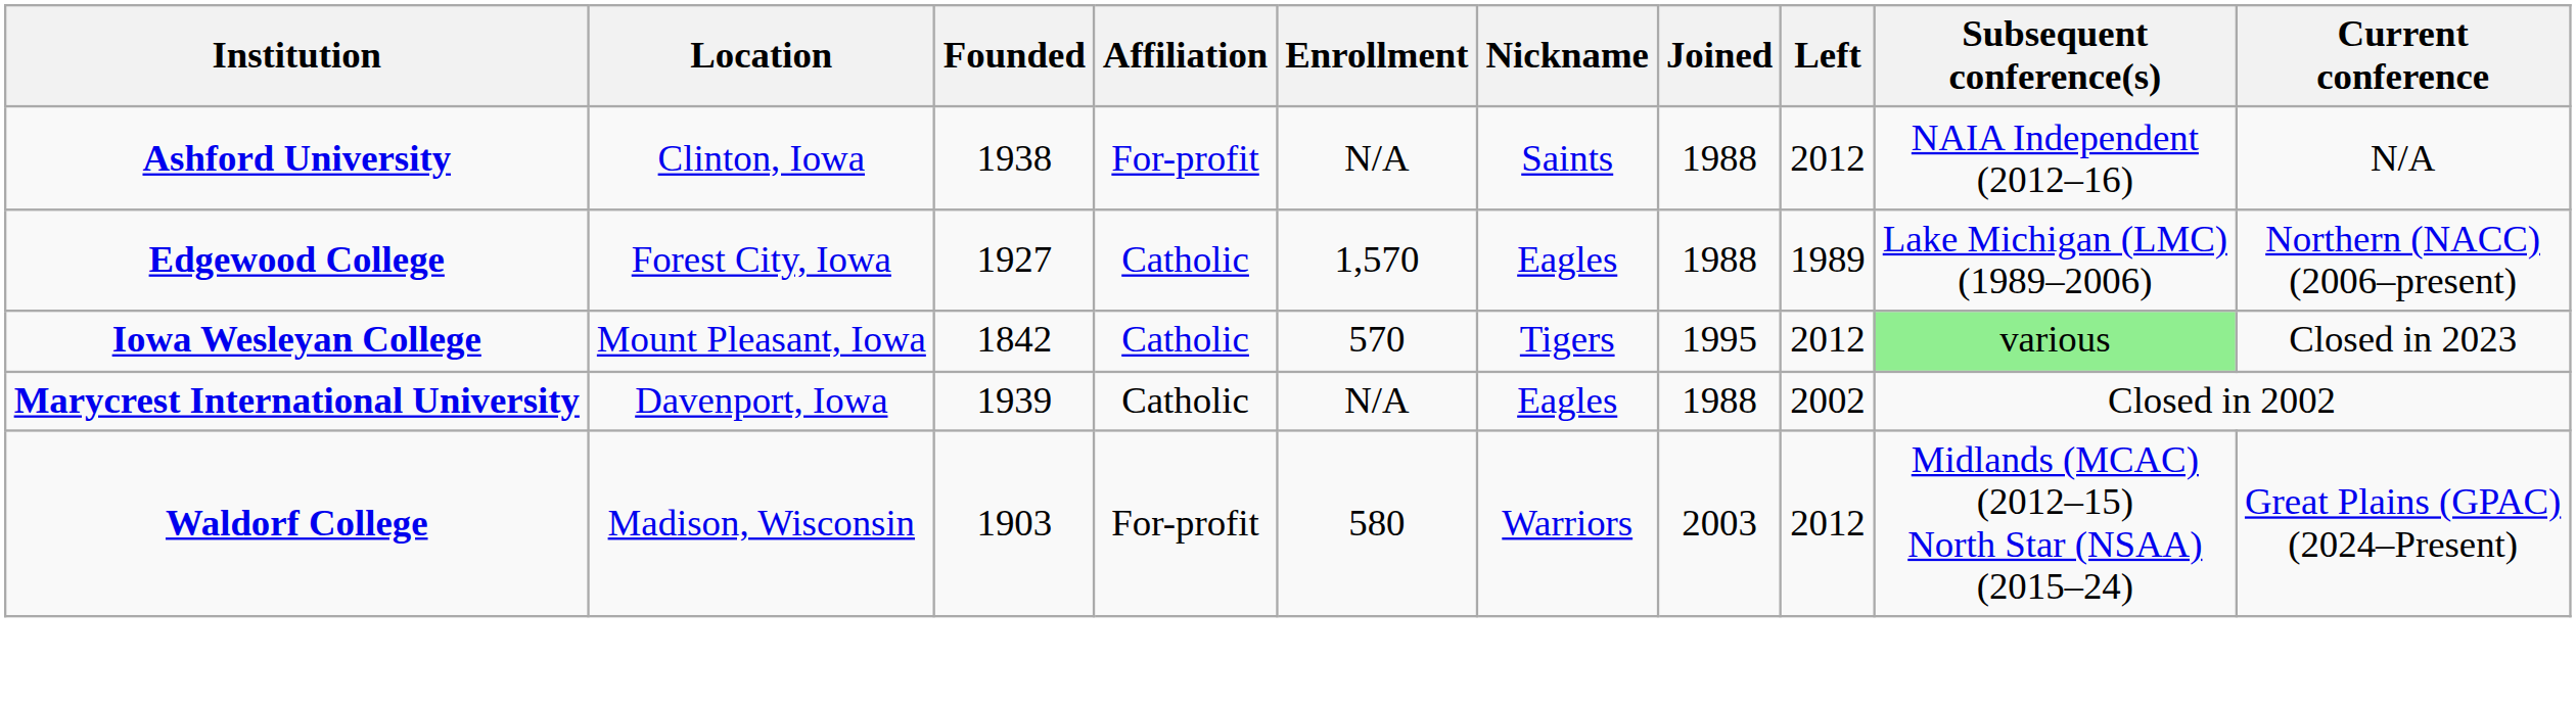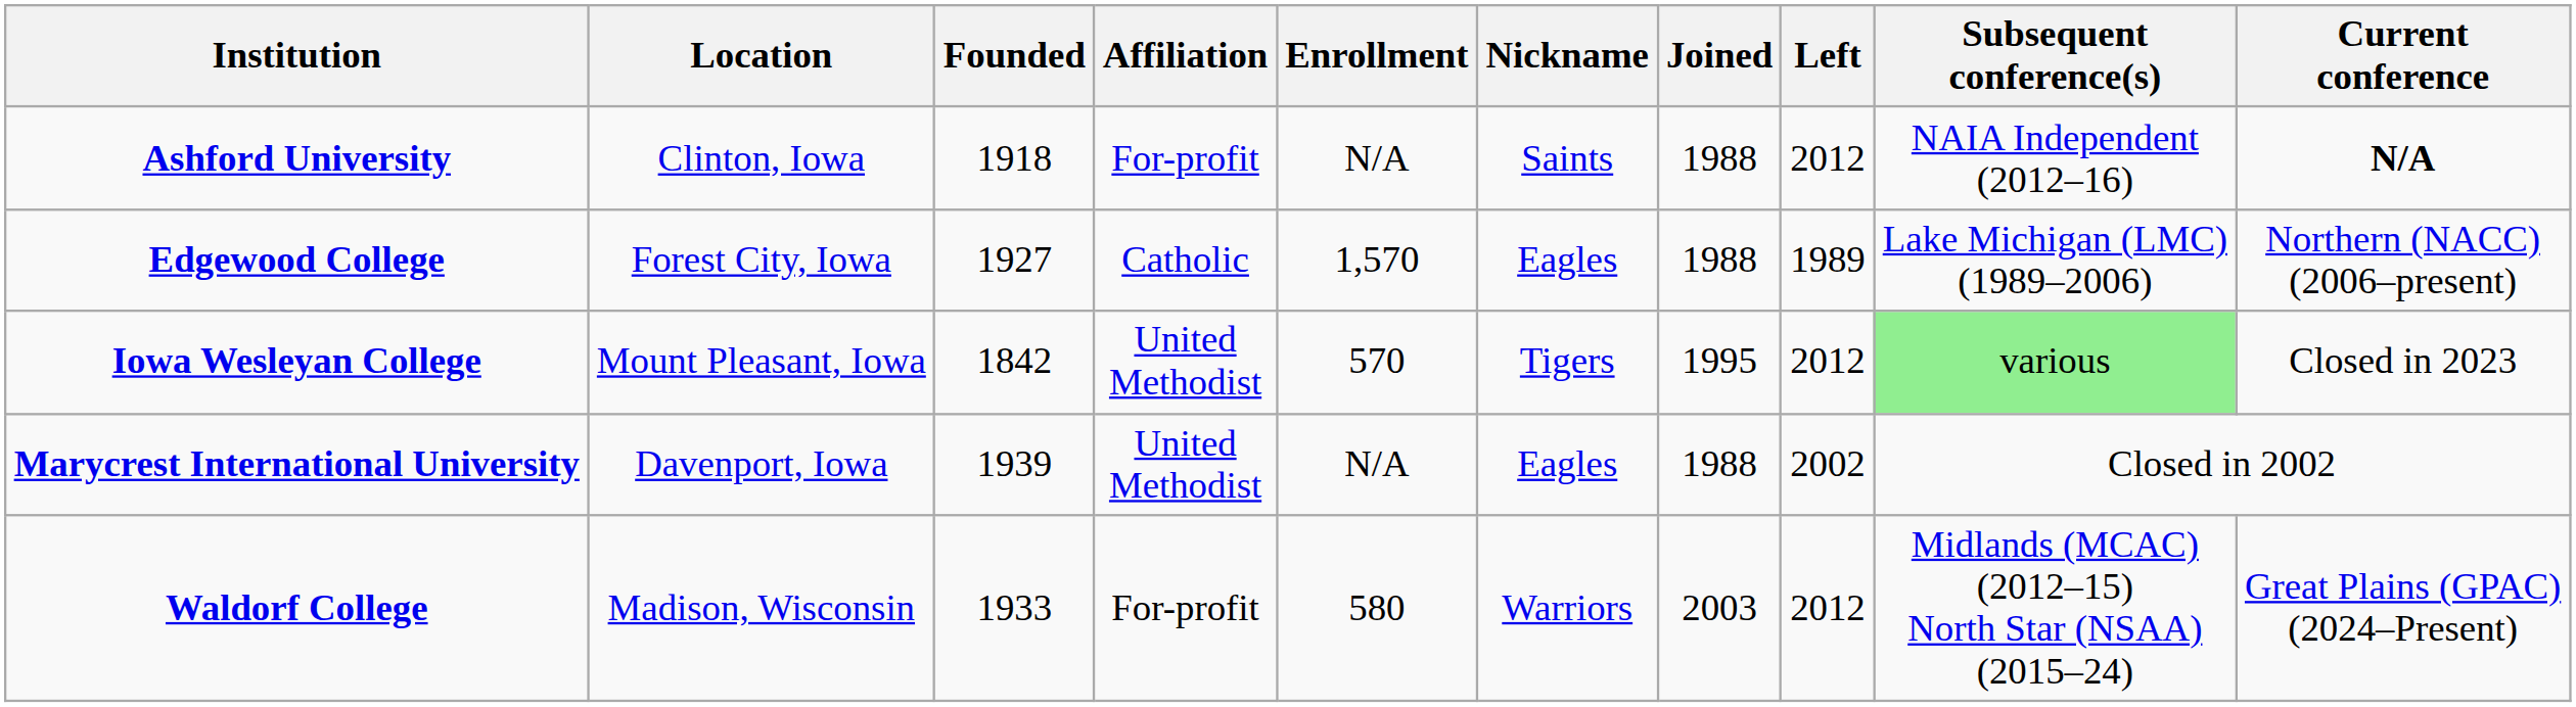Ashford University | Founded: 1938 -> 1918
Ashford University | Current conference: normal -> bold
Iowa Wesleyan College | Affiliation: Catholic -> United Methodist
Marycrest International University | Affiliation: Catholic -> United Methodist
Waldorf College | Founded: 1903 -> 1933
